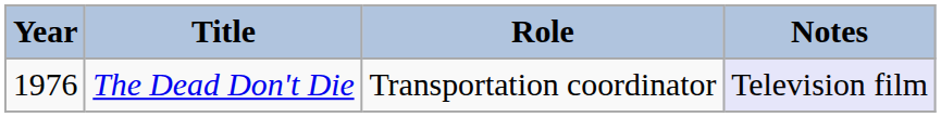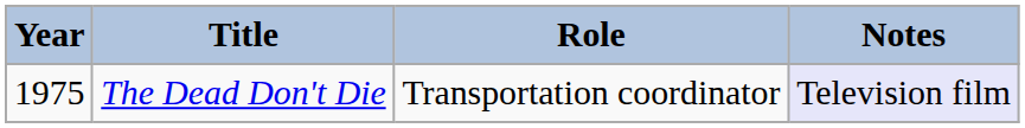The Dead Don't Die | Year: 1976 -> 1975
